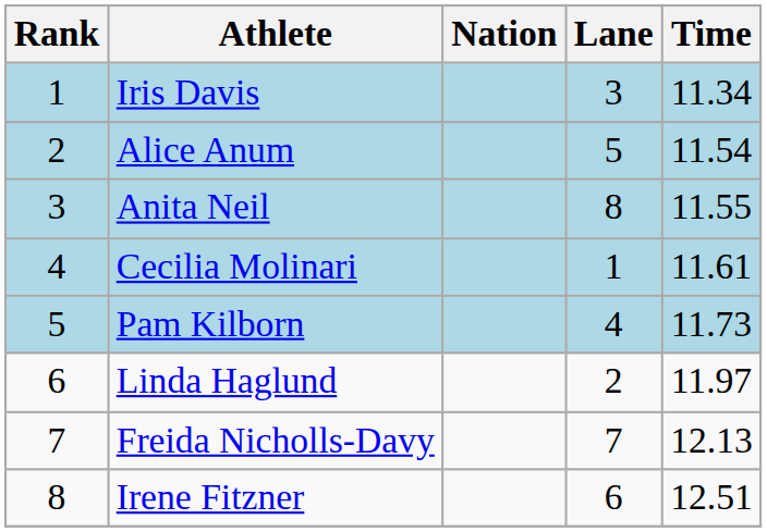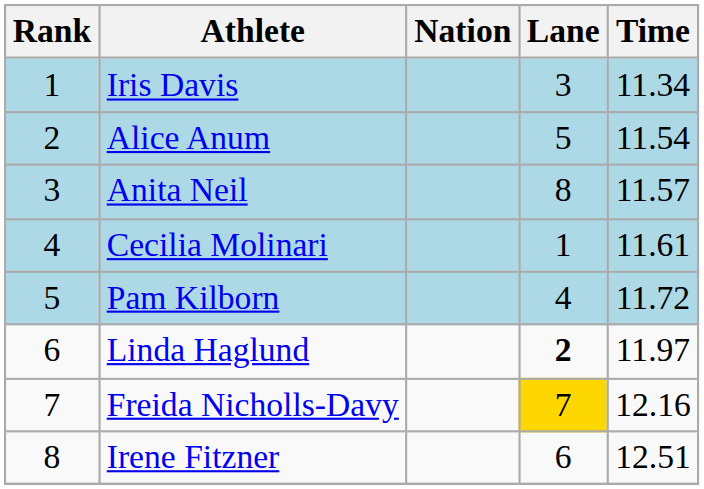Anita Neil | Time: 11.55 -> 11.57
Pam Kilborn | Time: 11.73 -> 11.72
Linda Haglund | Lane: normal -> bold
Freida Nicholls-Davy | Lane: no background -> gold background
Freida Nicholls-Davy | Time: 12.13 -> 12.16
